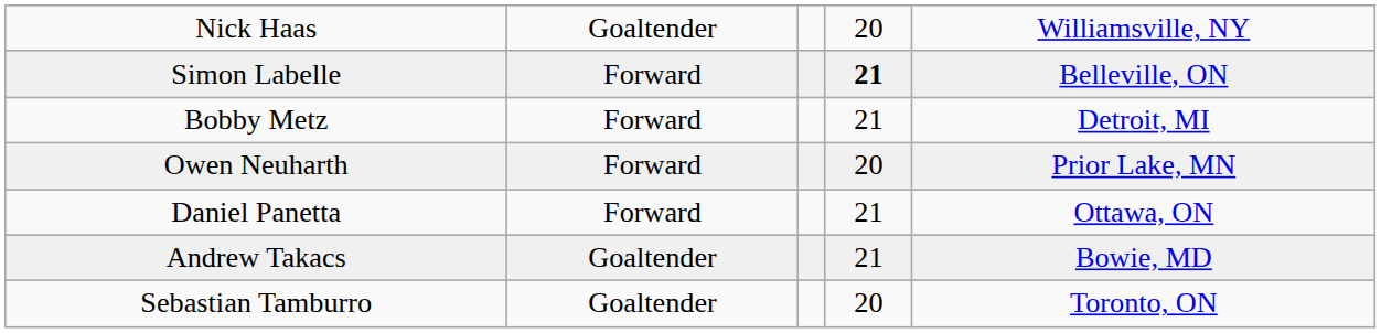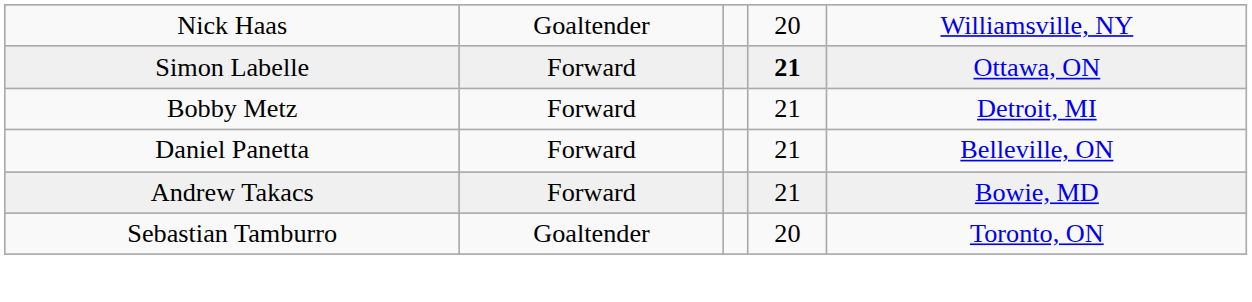Simon Labelle | column 5: Belleville, ON -> Ottawa, ON
- row: Owen Neuharth | Forward | 20 | Prior Lake, MN
Daniel Panetta | column 5: Ottawa, ON -> Belleville, ON
Andrew Takacs | column 2: Goaltender -> Forward
